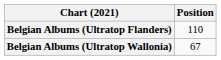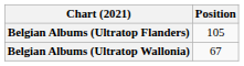Belgian Albums (Ultratop Flanders) | Position: 110 -> 105
